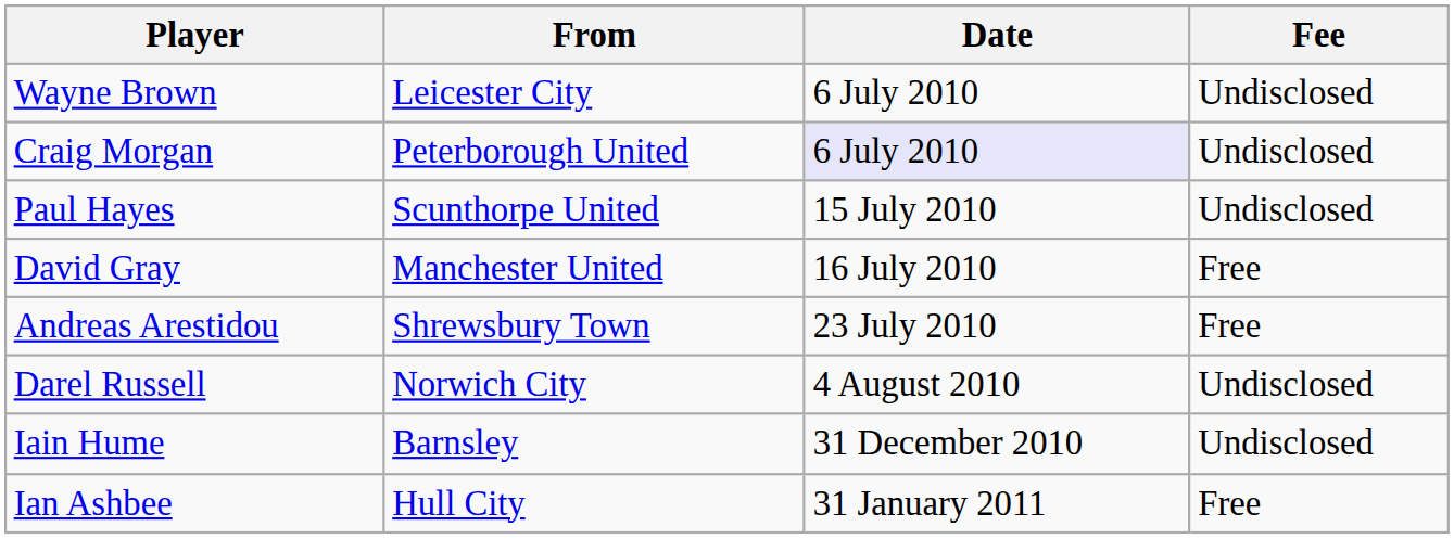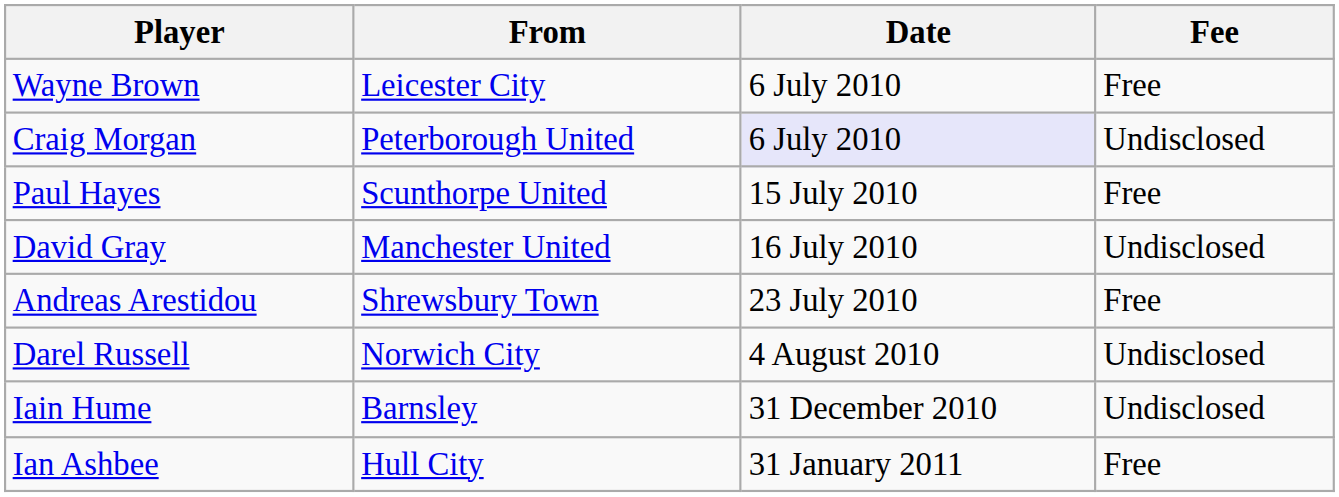Wayne Brown | Fee: Undisclosed -> Free
Paul Hayes | Fee: Undisclosed -> Free
David Gray | Fee: Free -> Undisclosed
